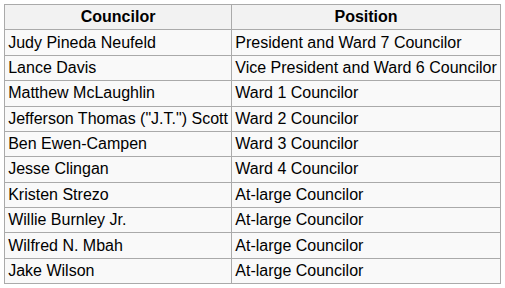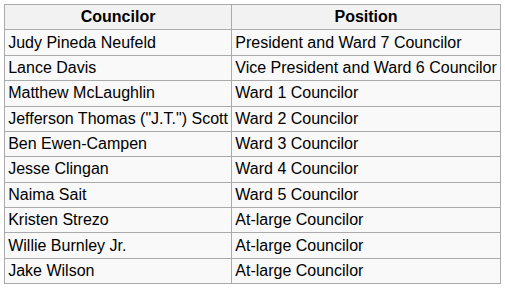+ row: Naima Sait | Ward 5 Councilor
- row: Wilfred N. Mbah | At-large Councilor
